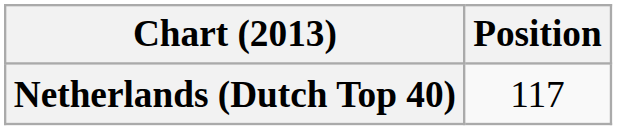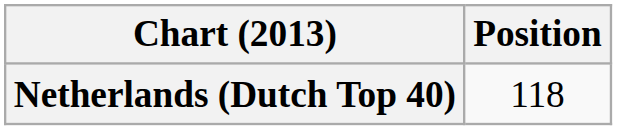Netherlands (Dutch Top 40) | Position: 117 -> 118
